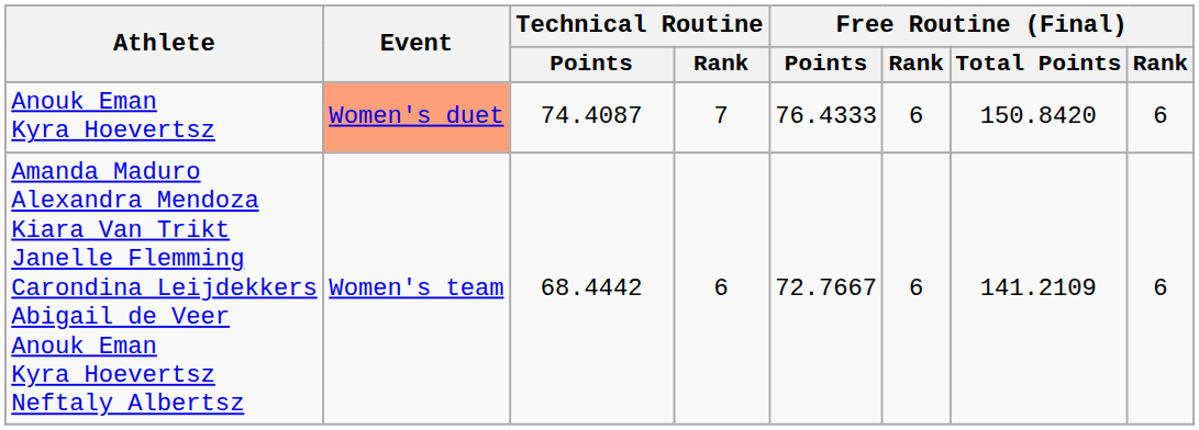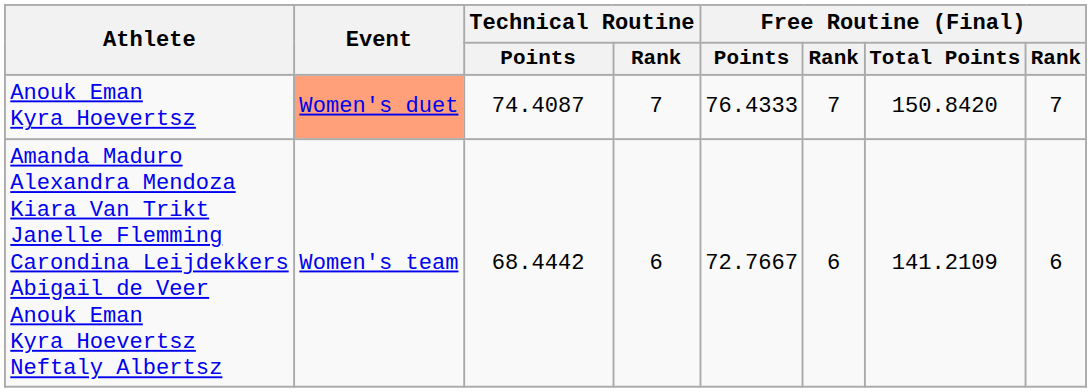Anouk Eman Kyra Hoevertsz | column 6: 6 -> 7
Anouk Eman Kyra Hoevertsz | column 8: 6 -> 7
